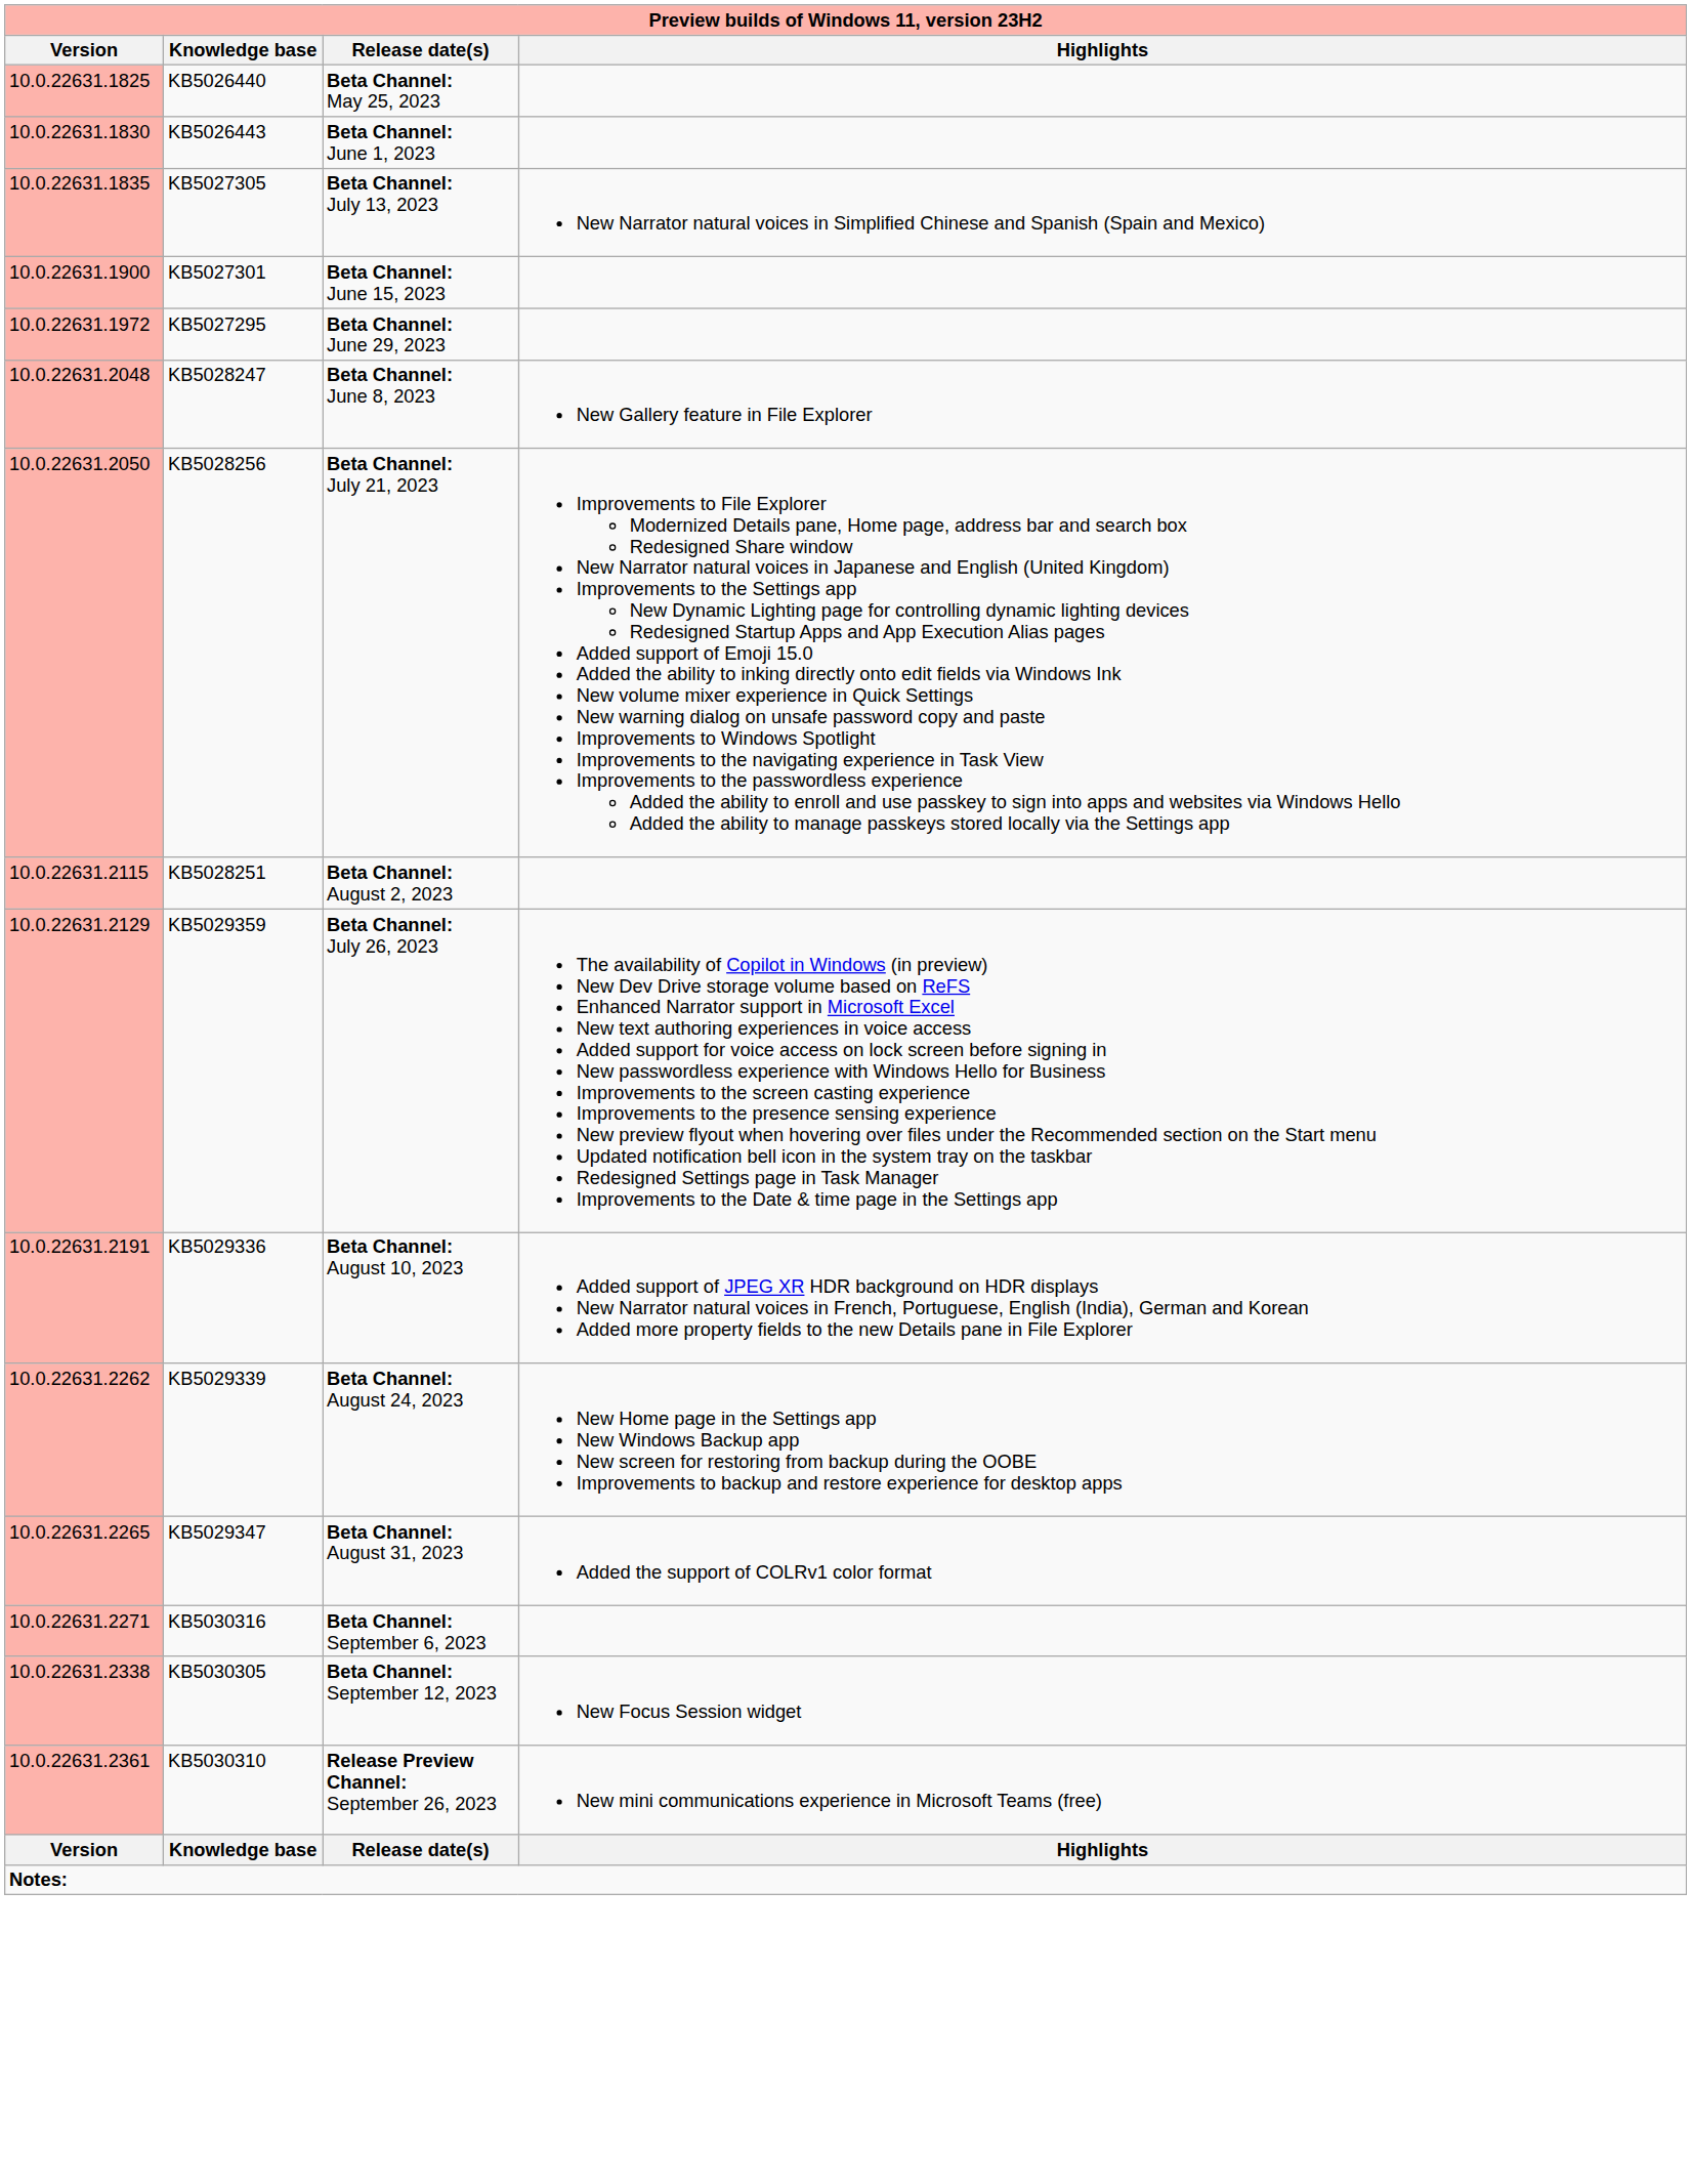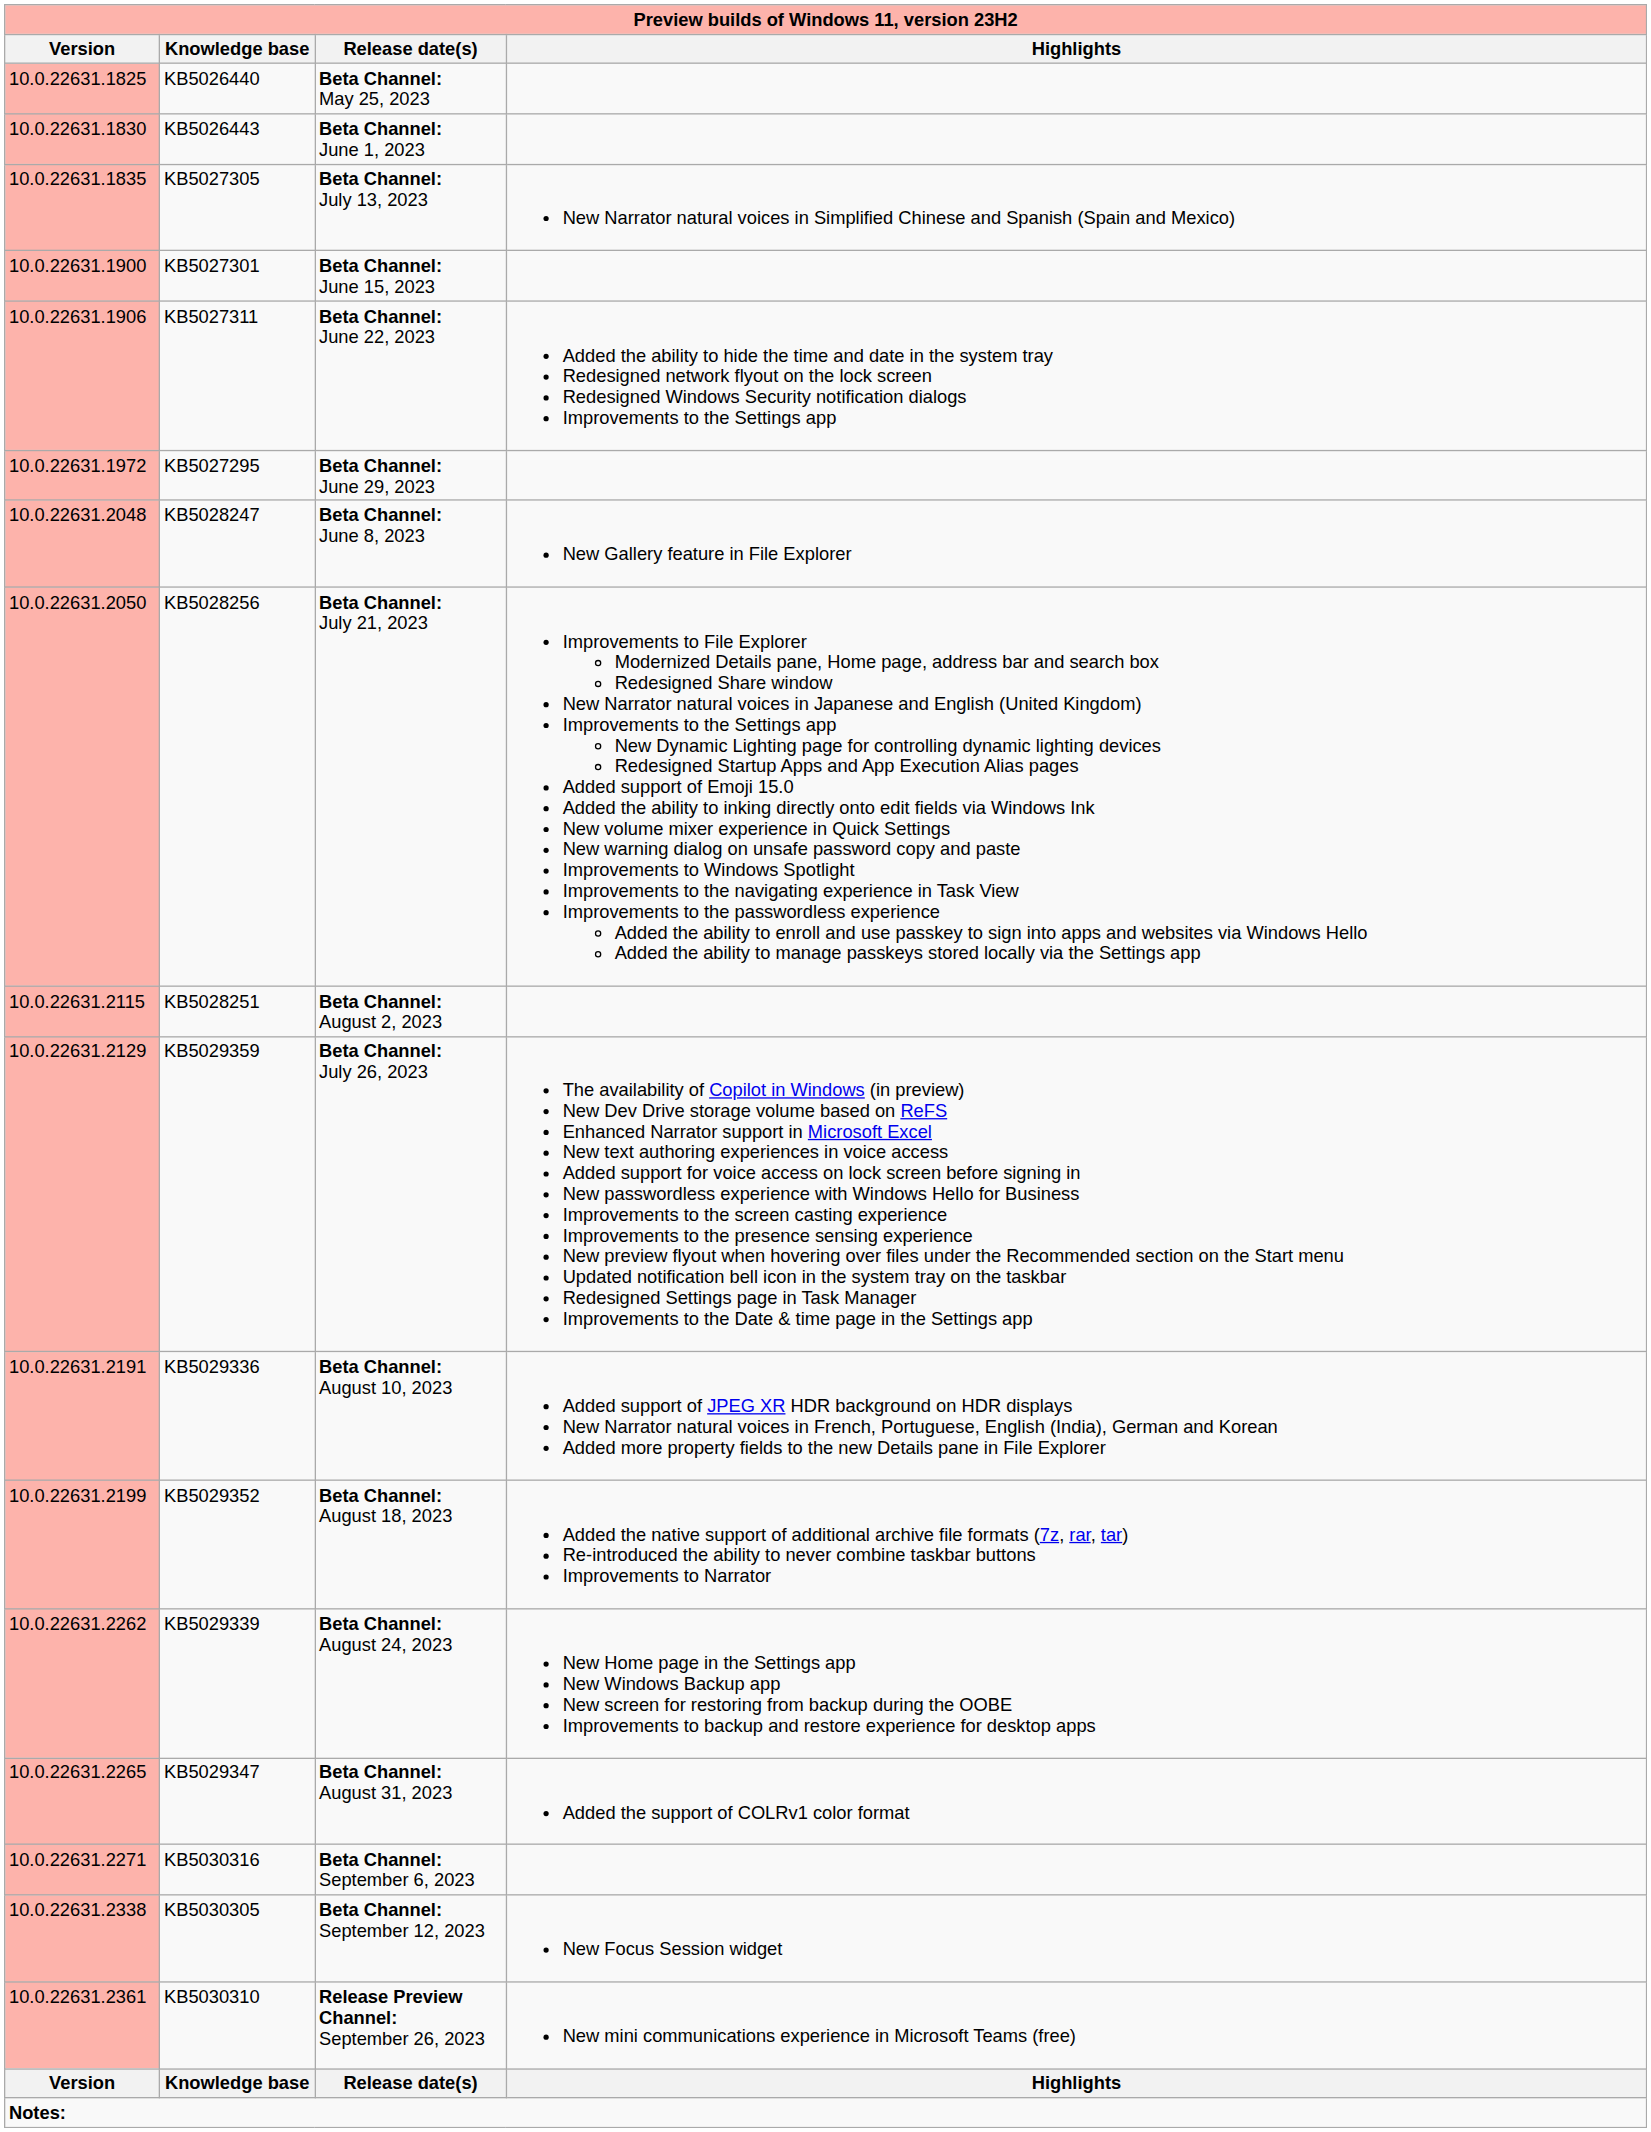+ row: 10.0.22631.1906 | KB5027311 | Beta Channel: June 22, 2023 | Added the ability to hide the time and date in the system tray Redesigned network flyout on the lock screen Redesigned Windows Security notification dialogs Improvements to the Settings app
+ row: 10.0.22631.2199 | KB5029352 | Beta Channel: August 18, 2023 | Added the native support of additional archive file formats (7z, rar, tar) Re-introduced the ability to never combine taskbar buttons Improvements to Narrator
